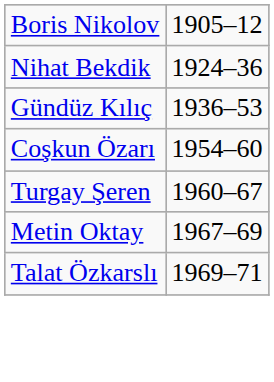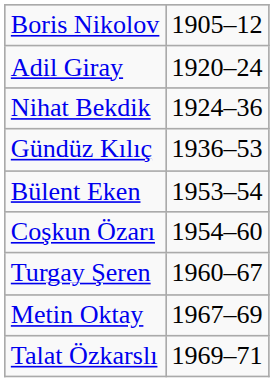+ row: Adil Giray | 1920–24
+ row: Bülent Eken | 1953–54
